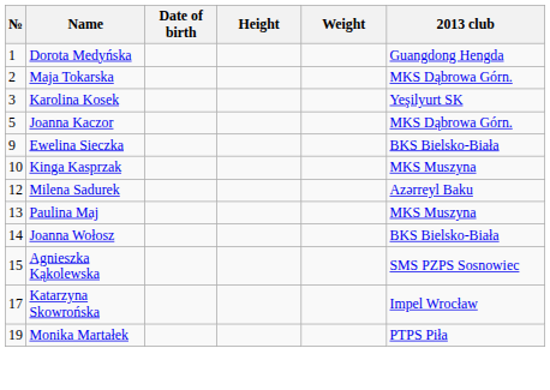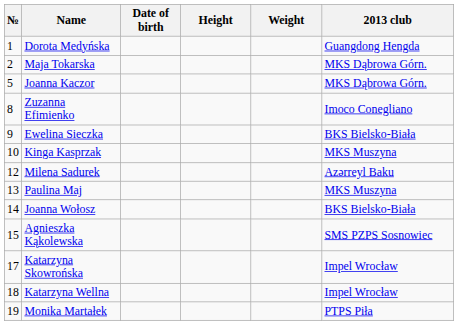- row: 3 | Karolina Kosek | Yeşilyurt SK
+ row: 8 | Zuzanna Efimienko | Imoco Conegliano
+ row: 18 | Katarzyna Wellna | Impel Wrocław
